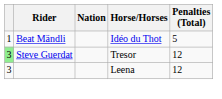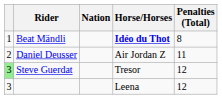Beat Mändli | Horse/Horses: normal -> bold
Beat Mändli | Penalties (Total): 5 -> 8
+ row: 2 | Daniel Deusser | Air Jordan Z | 11
